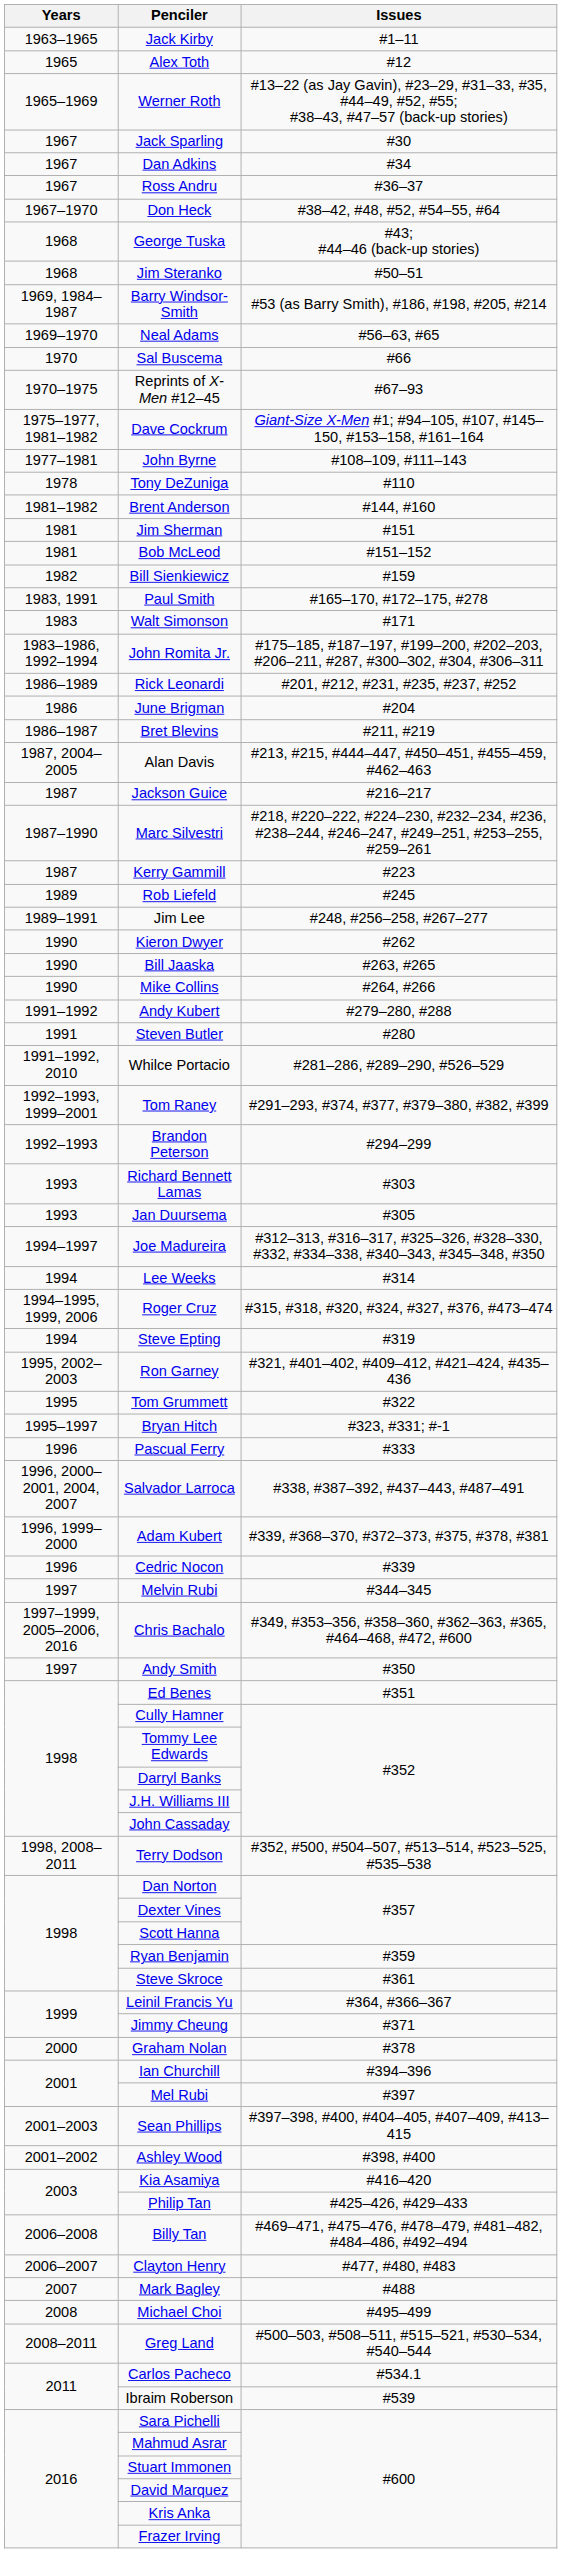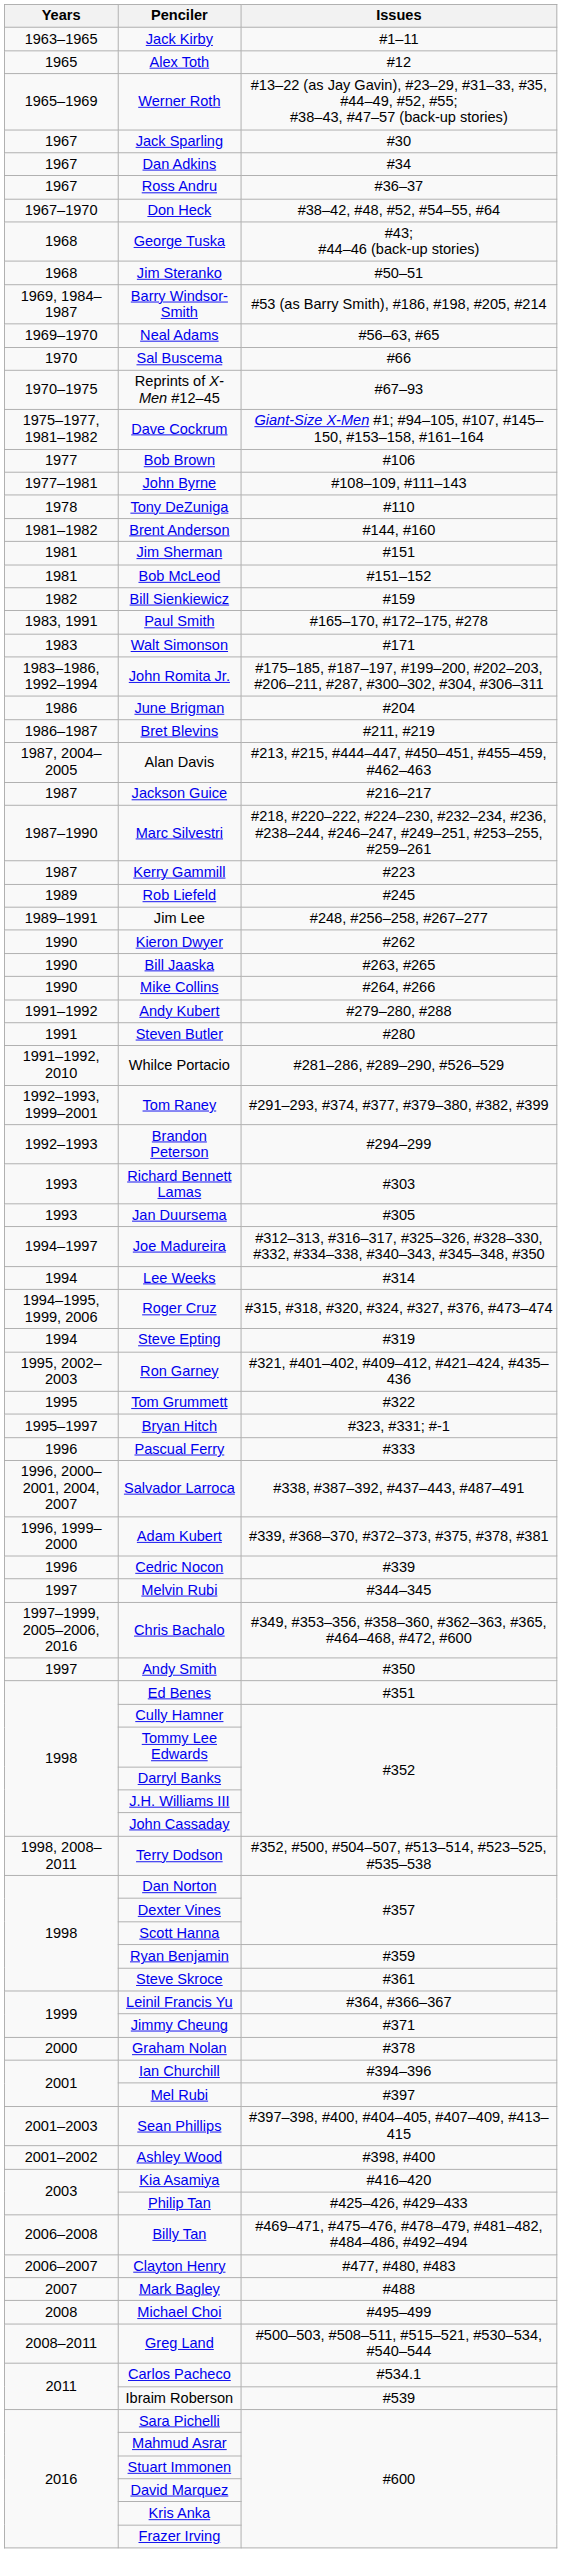+ row: 1977 | Bob Brown | #106
- row: 1986–1989 | Rick Leonardi | #201, #212, #231, #235, #237, #252
